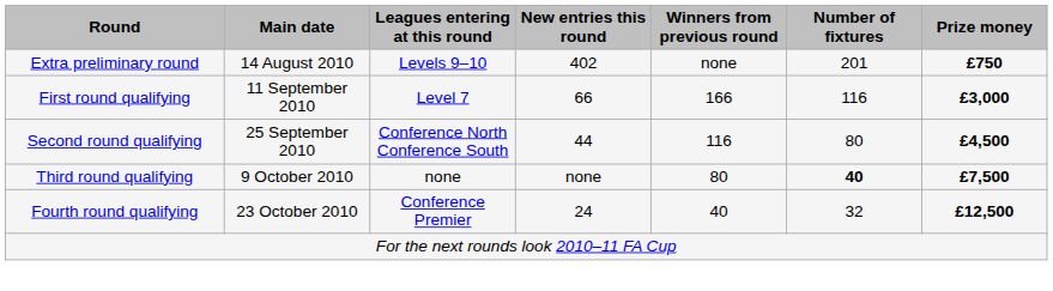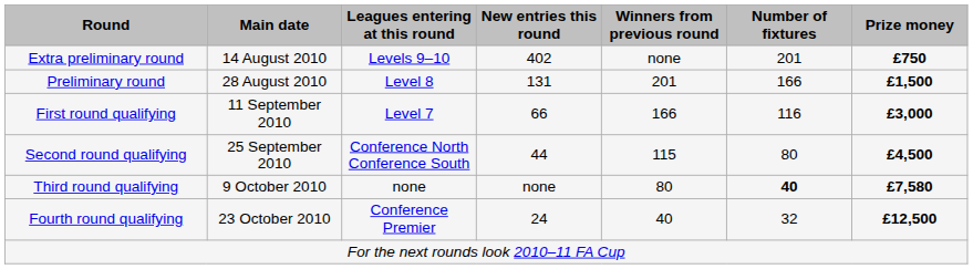+ row: Preliminary round | 28 August 2010 | Level 8 | 131 | 201 | 166 | £1,500
Second round qualifying | Winners from previous round: 116 -> 115
Third round qualifying | Prize money: £7,500 -> £7,580
